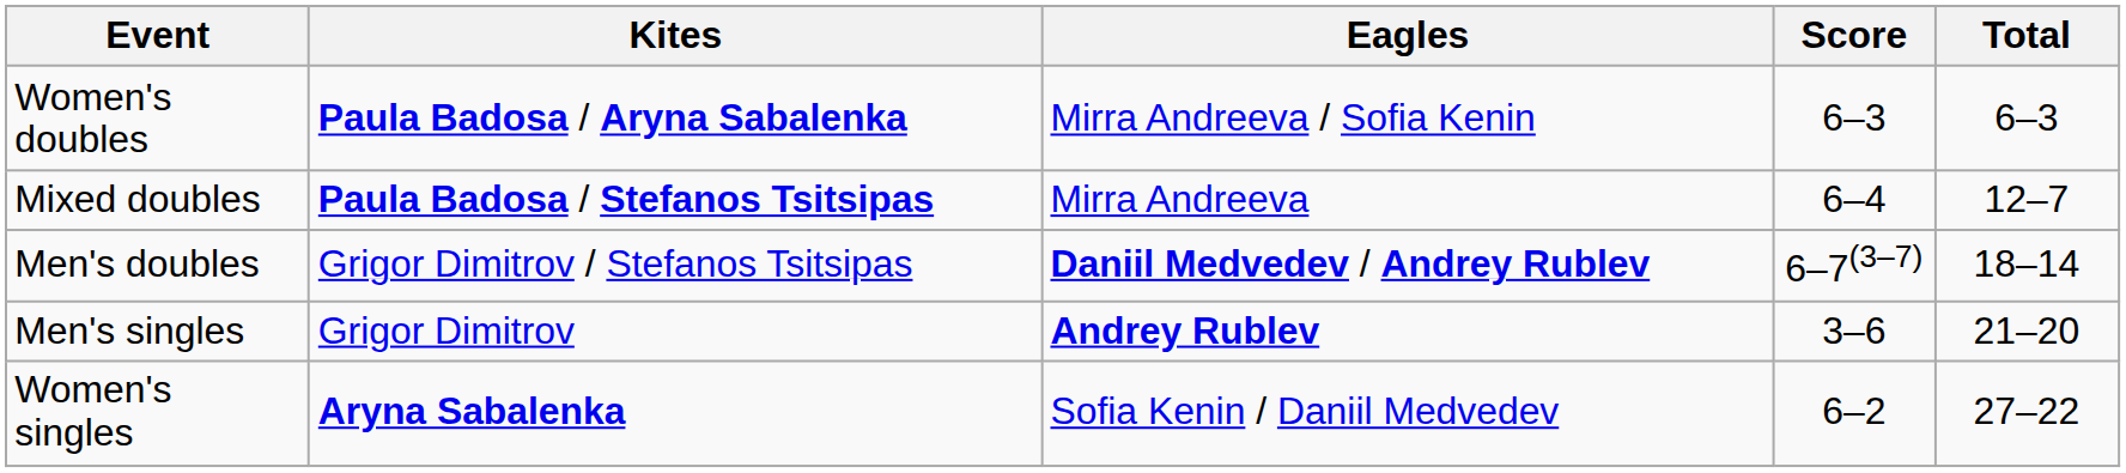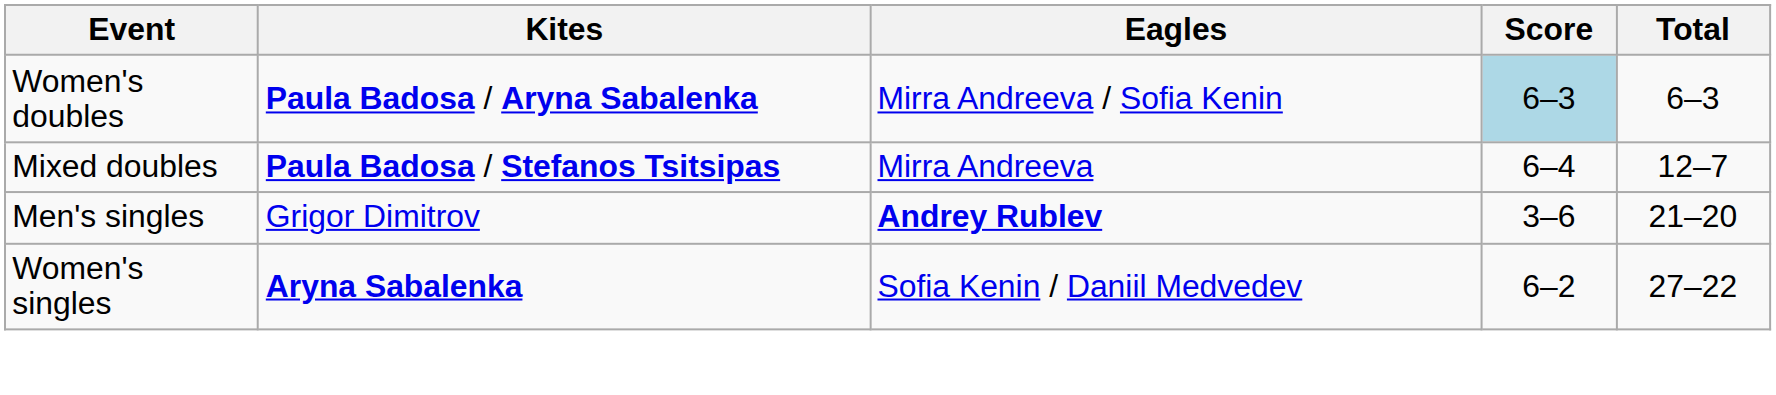Women's doubles | Score: no background -> lightblue background
- row: Men's doubles | Grigor Dimitrov / Stefanos Tsitsipas | Daniil Medvedev / Andrey Rublev | 6–7(3–7) | 18–14
